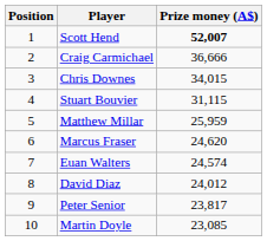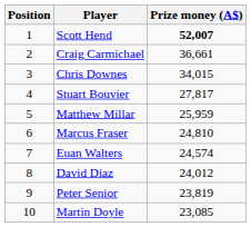Craig Carmichael | Prize money (A$): 36,666 -> 36,661
Stuart Bouvier | Prize money (A$): 31,115 -> 27,817
Marcus Fraser | Prize money (A$): 24,620 -> 24,810
Peter Senior | Prize money (A$): 23,817 -> 23,819
